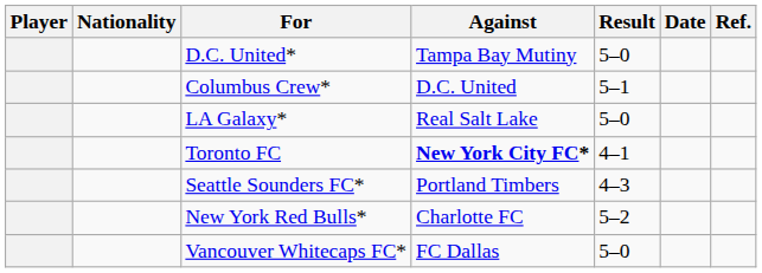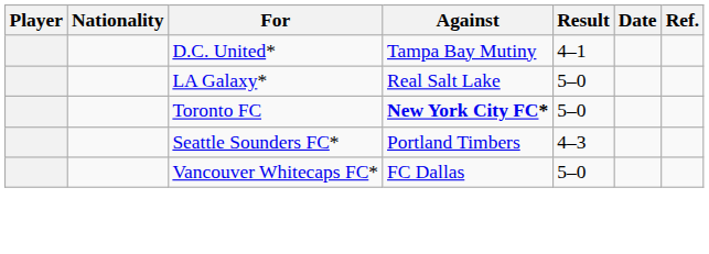D.C. United* | Result: 5–0 -> 4–1
- row: Columbus Crew* | D.C. United | 5–1
Toronto FC | Result: 4–1 -> 5–0
- row: New York Red Bulls* | Charlotte FC | 5–2
